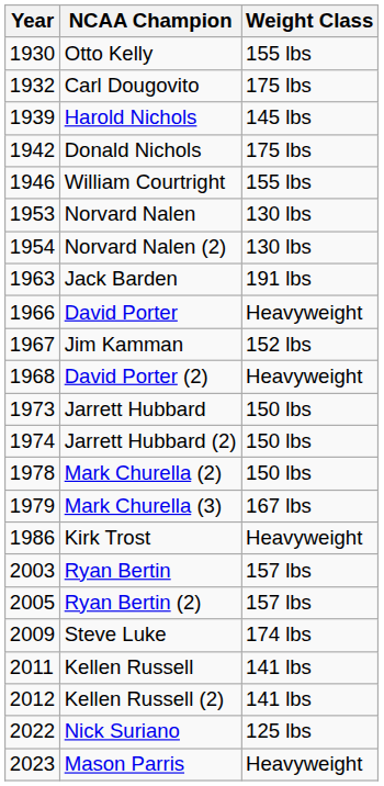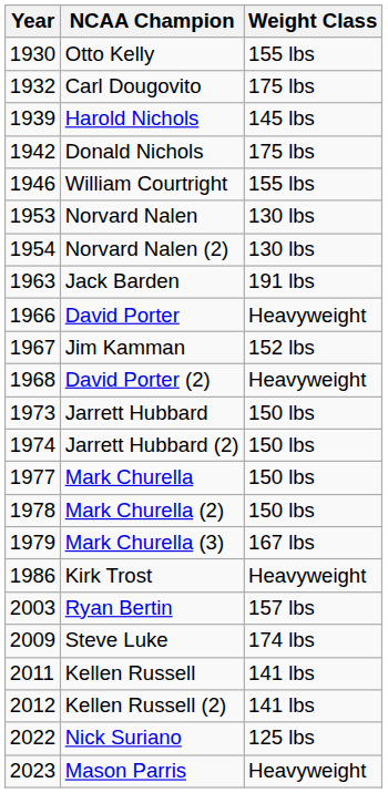+ row: 1977 | Mark Churella | 150 lbs
- row: 2005 | Ryan Bertin (2) | 157 lbs
